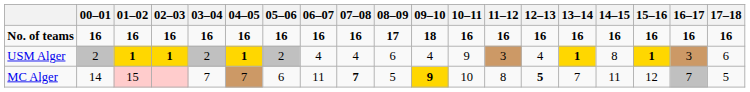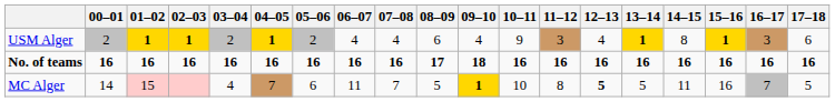rows swapped: No. of teams <-> USM Alger
MC Alger | 03–04: 7 -> 4
MC Alger | 07–08: bold -> normal
MC Alger | 09–10: 9 -> 1
MC Alger | 13–14: 7 -> 5
MC Alger | 15–16: 12 -> 16
